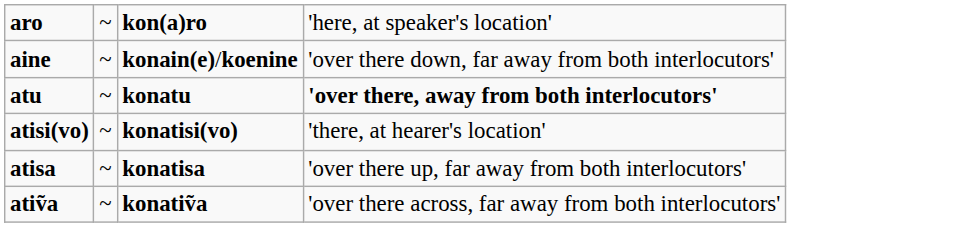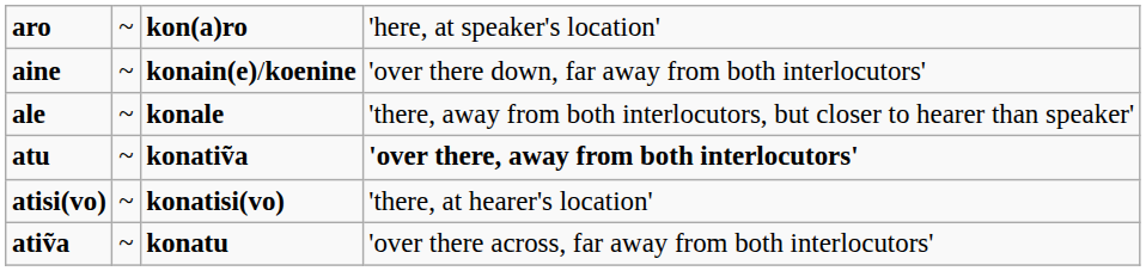+ row: ale | ~ | konale | 'there, away from both interlocutors, but closer to hearer than speaker'
atu | column 3: konatu -> konatiṽa
- row: atisa | ~ | konatisa | 'over there up, far away from both interlocutors'
atiṽa | column 3: konatiṽa -> konatu
